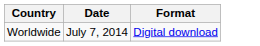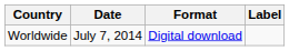+ column: Label
